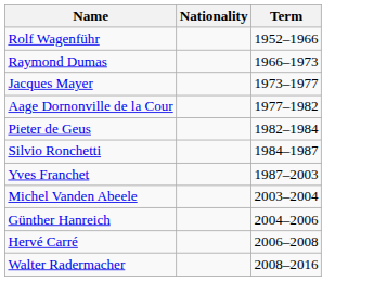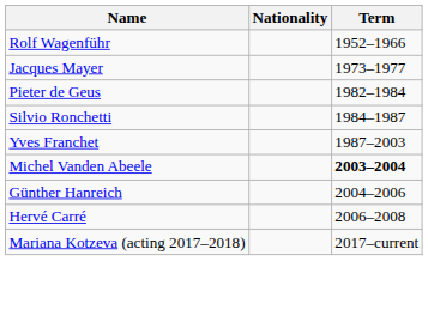- row: Raymond Dumas | 1966–1973
- row: Aage Dornonville de la Cour | 1977–1982
Michel Vanden Abeele | Term: normal -> bold
- row: Walter Radermacher | 2008–2016
+ row: Mariana Kotzeva (acting 2017–2018) | 2017–current
